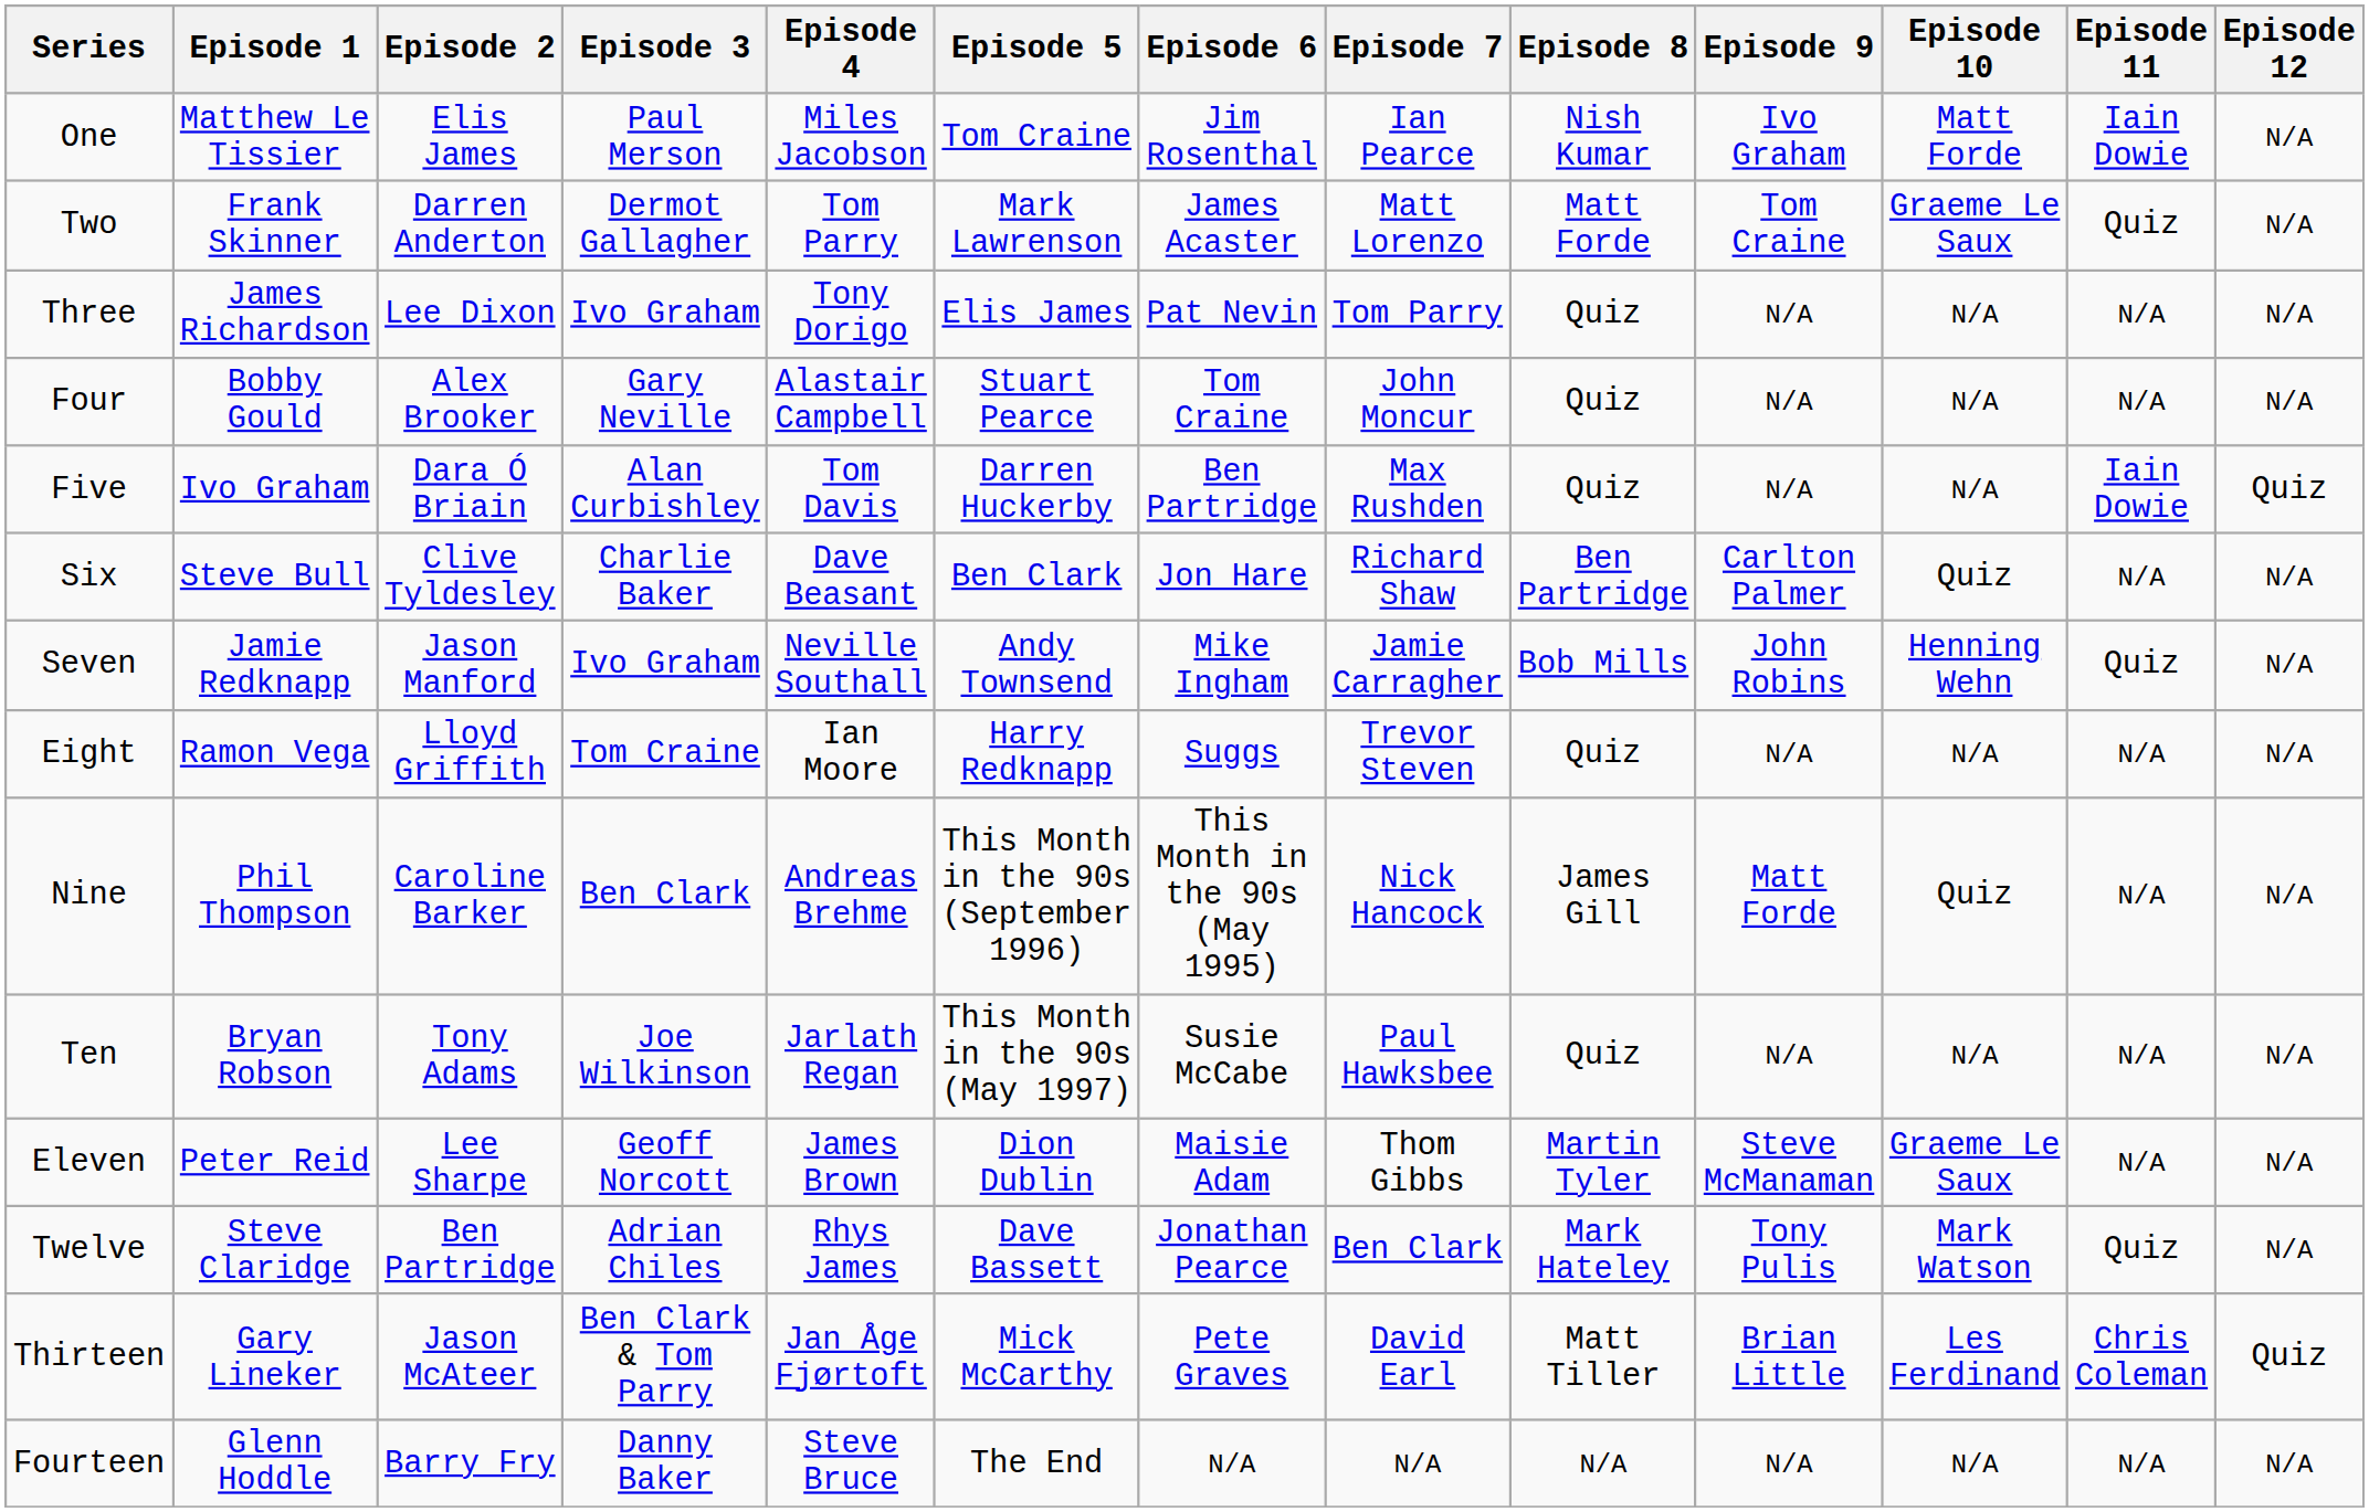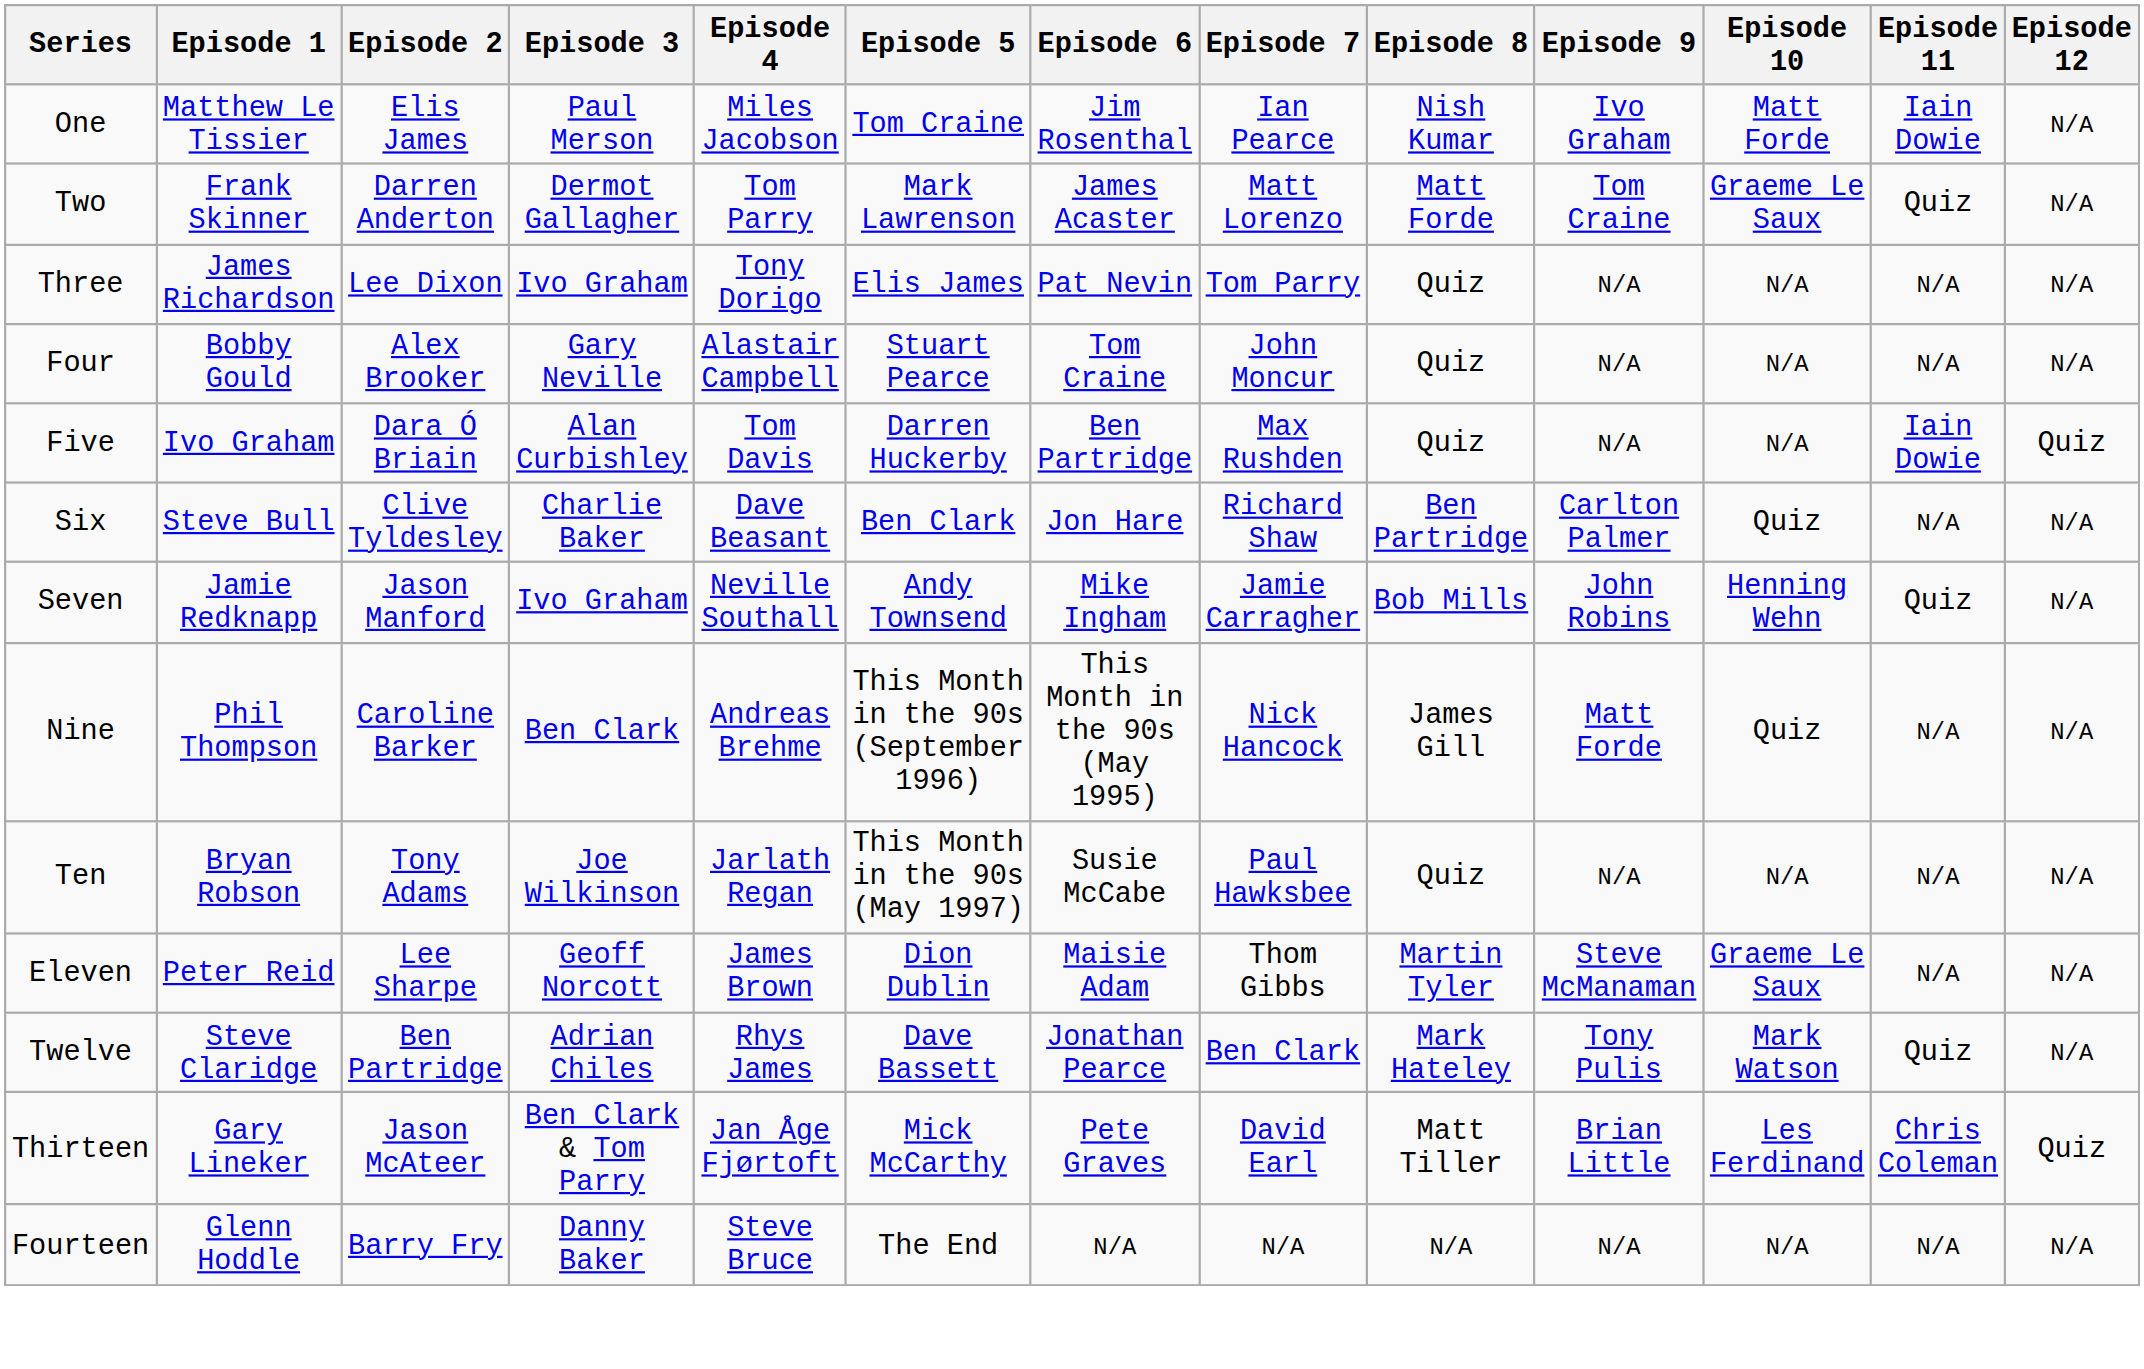- row: Eight | Ramon Vega | Lloyd Griffith | Tom Craine | Ian Moore | Harry Redknapp | Suggs | Trevor Steven | Quiz | N/A | N/A | N/A | N/A
